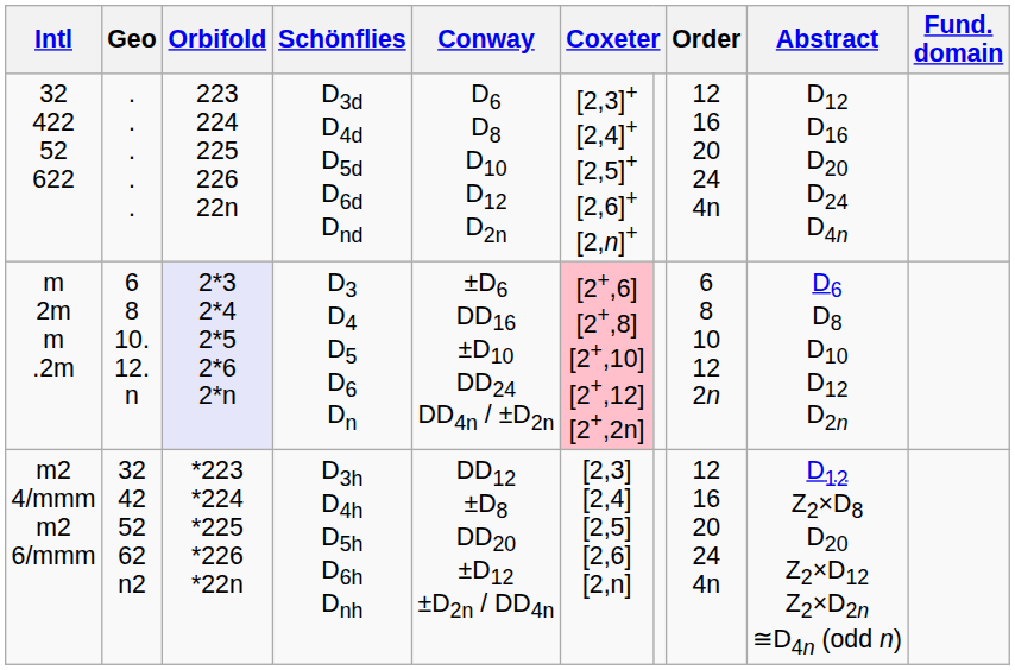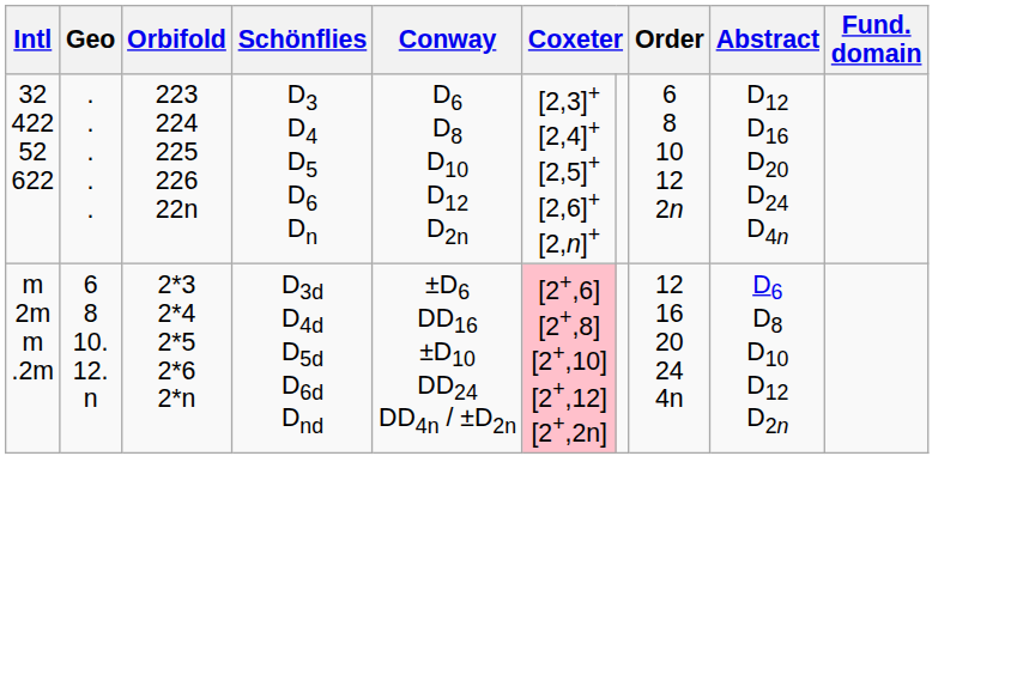32 422 52 622 | Schönflies: D3d D4d D5d D6d Dnd -> D3 D4 D5 D6 Dn
32 422 52 622 | Order: 12 16 20 24 4n -> 6 8 10 12 2n
m 2m m .2m | Orbifold: lavender background -> no background
m 2m m .2m | Schönflies: D3 D4 D5 D6 Dn -> D3d D4d D5d D6d Dnd
m 2m m .2m | Order: 6 8 10 12 2n -> 12 16 20 24 4n
- row: m2 4/mmm m2 6/mmm | 32 42 52 62 n2 | *223 *224 *225 *226 *22n | D3h D4h D5h D6h Dnh | DD12 ±D8 DD20 ±D12 ±D2n / DD4n | [2,3] [2,4] [2,5] [2,6] [2,n] | 12 16 20 24 4n | D12 Z2×D8 D20 Z2×D12 Z2×D2n ≅D4n (odd n)
